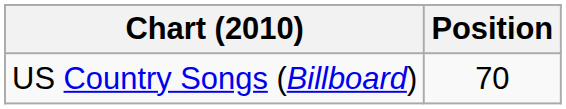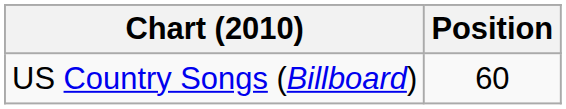US Country Songs (Billboard) | Position: 70 -> 60
